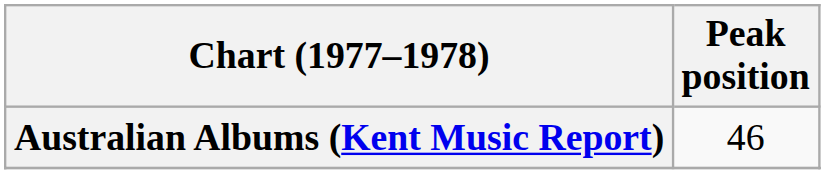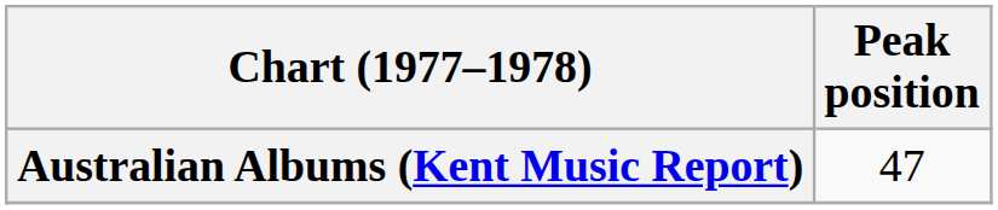Australian Albums (Kent Music Report) | Peak position: 46 -> 47
